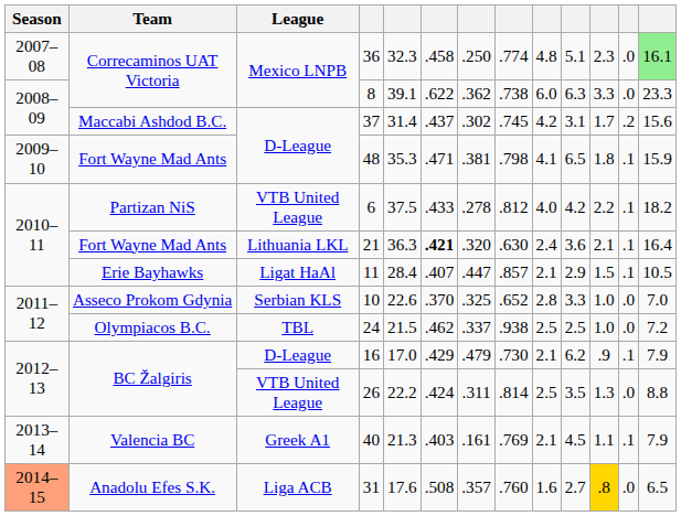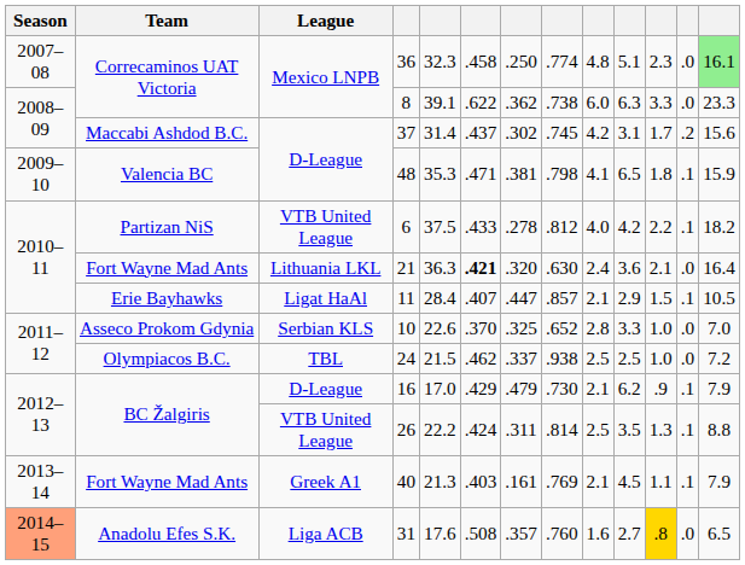48 | Team: Fort Wayne Mad Ants -> Valencia BC
21 | column 12: .1 -> .0
26 | column 12: .0 -> .1
40 | Team: Valencia BC -> Fort Wayne Mad Ants
